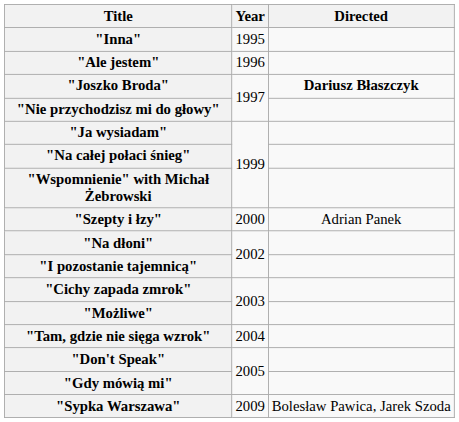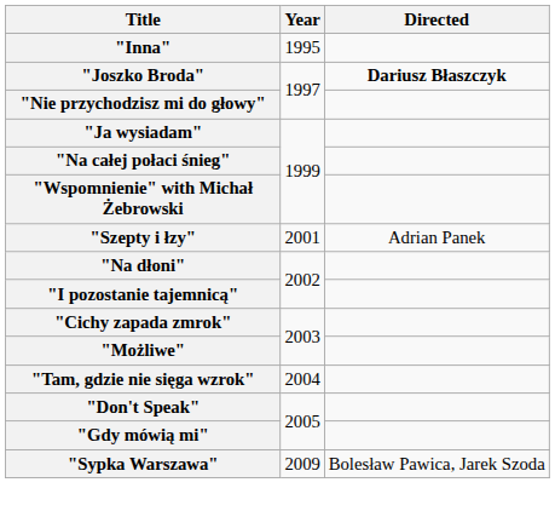- row: "Ale jestem" | 1996
"Szepty i łzy" | Year: 2000 -> 2001
